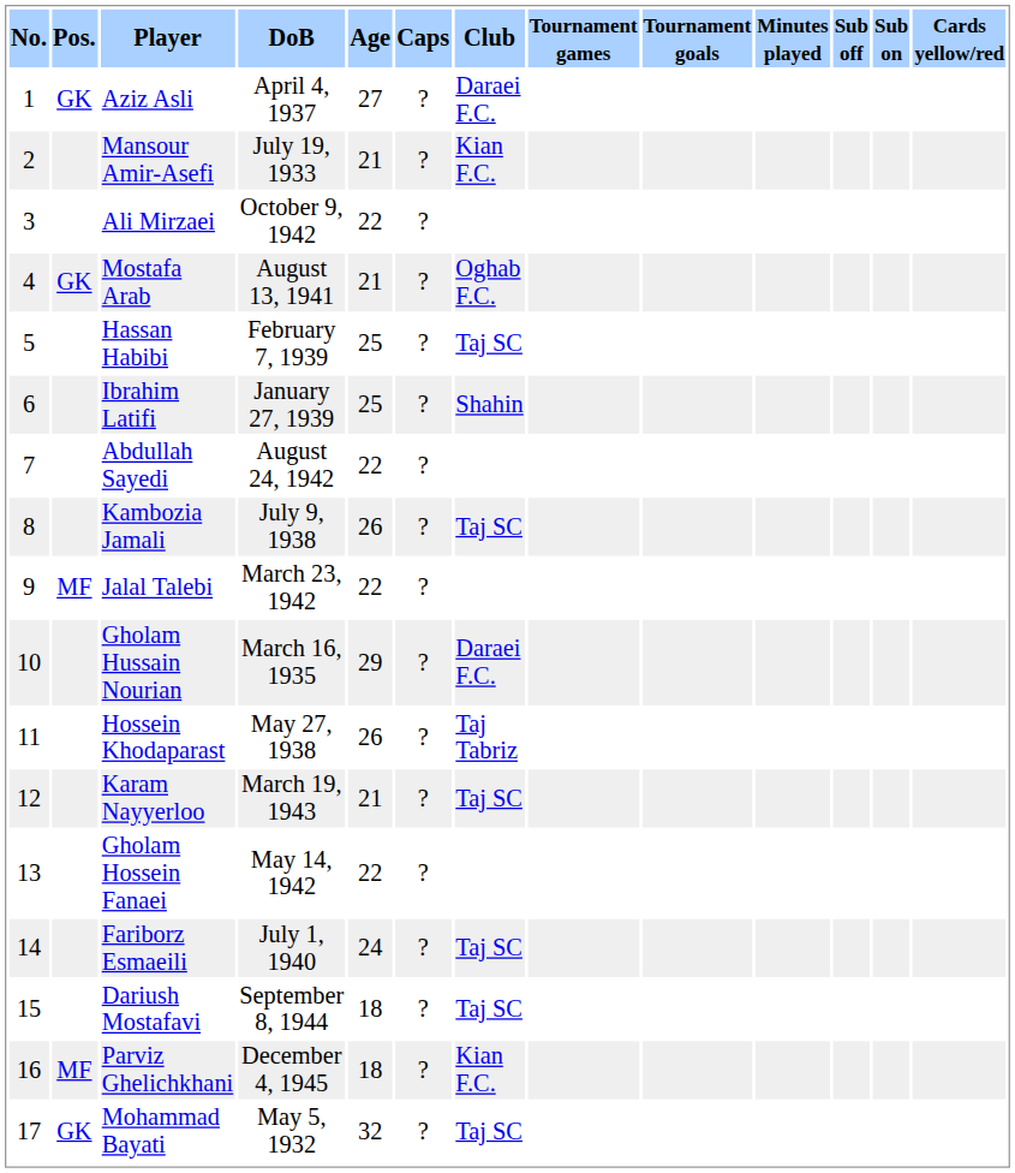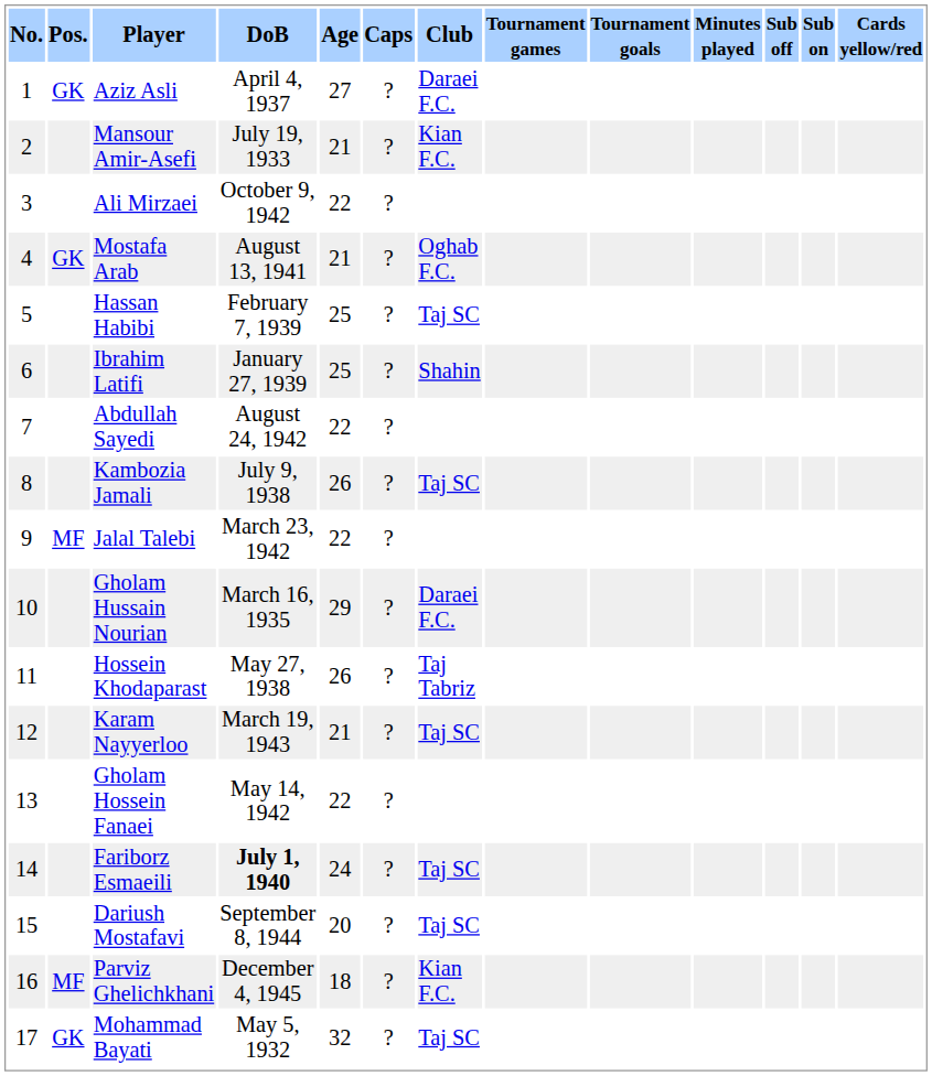Fariborz Esmaeili | DoB: normal -> bold
Dariush Mostafavi | Age: 18 -> 20
